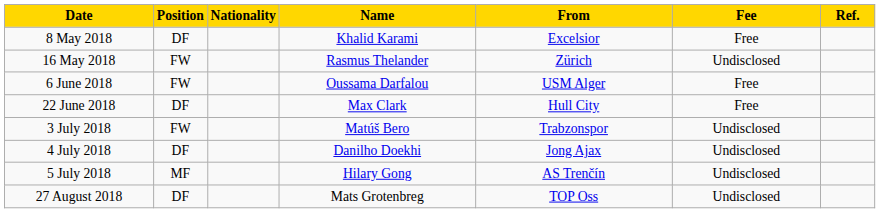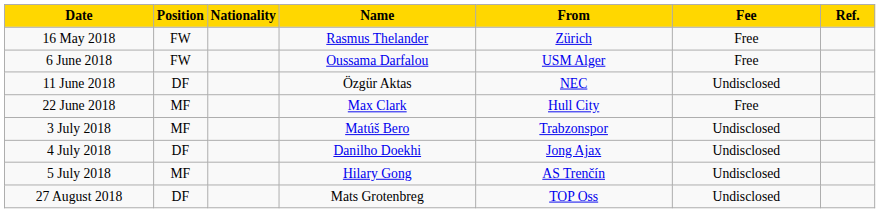- row: 8 May 2018 | DF | Khalid Karami | Excelsior | Free
16 May 2018 | Fee: Undisclosed -> Free
+ row: 11 June 2018 | DF | Özgür Aktas | NEC | Undisclosed
22 June 2018 | Position: DF -> MF
3 July 2018 | Position: FW -> MF
